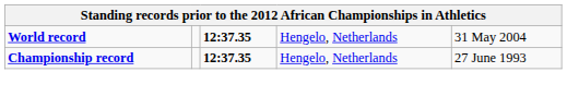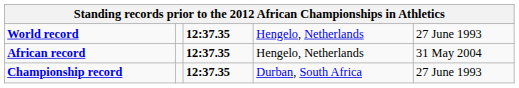World record | column 5: 31 May 2004 -> 27 June 1993
+ row: African record | 12:37.35 | Hengelo, Netherlands | 31 May 2004
Championship record | column 4: Hengelo, Netherlands -> Durban, South Africa
